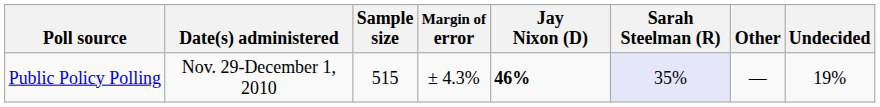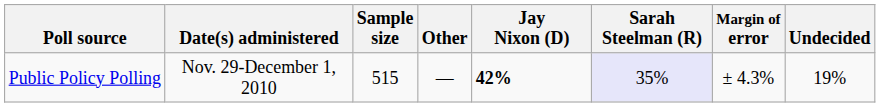columns swapped: Margin of error <-> Other
Public Policy Polling | Jay Nixon (D): 46% -> 42%
